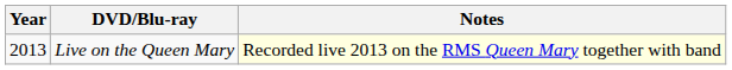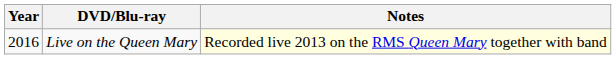Live on the Queen Mary | Year: 2013 -> 2016
